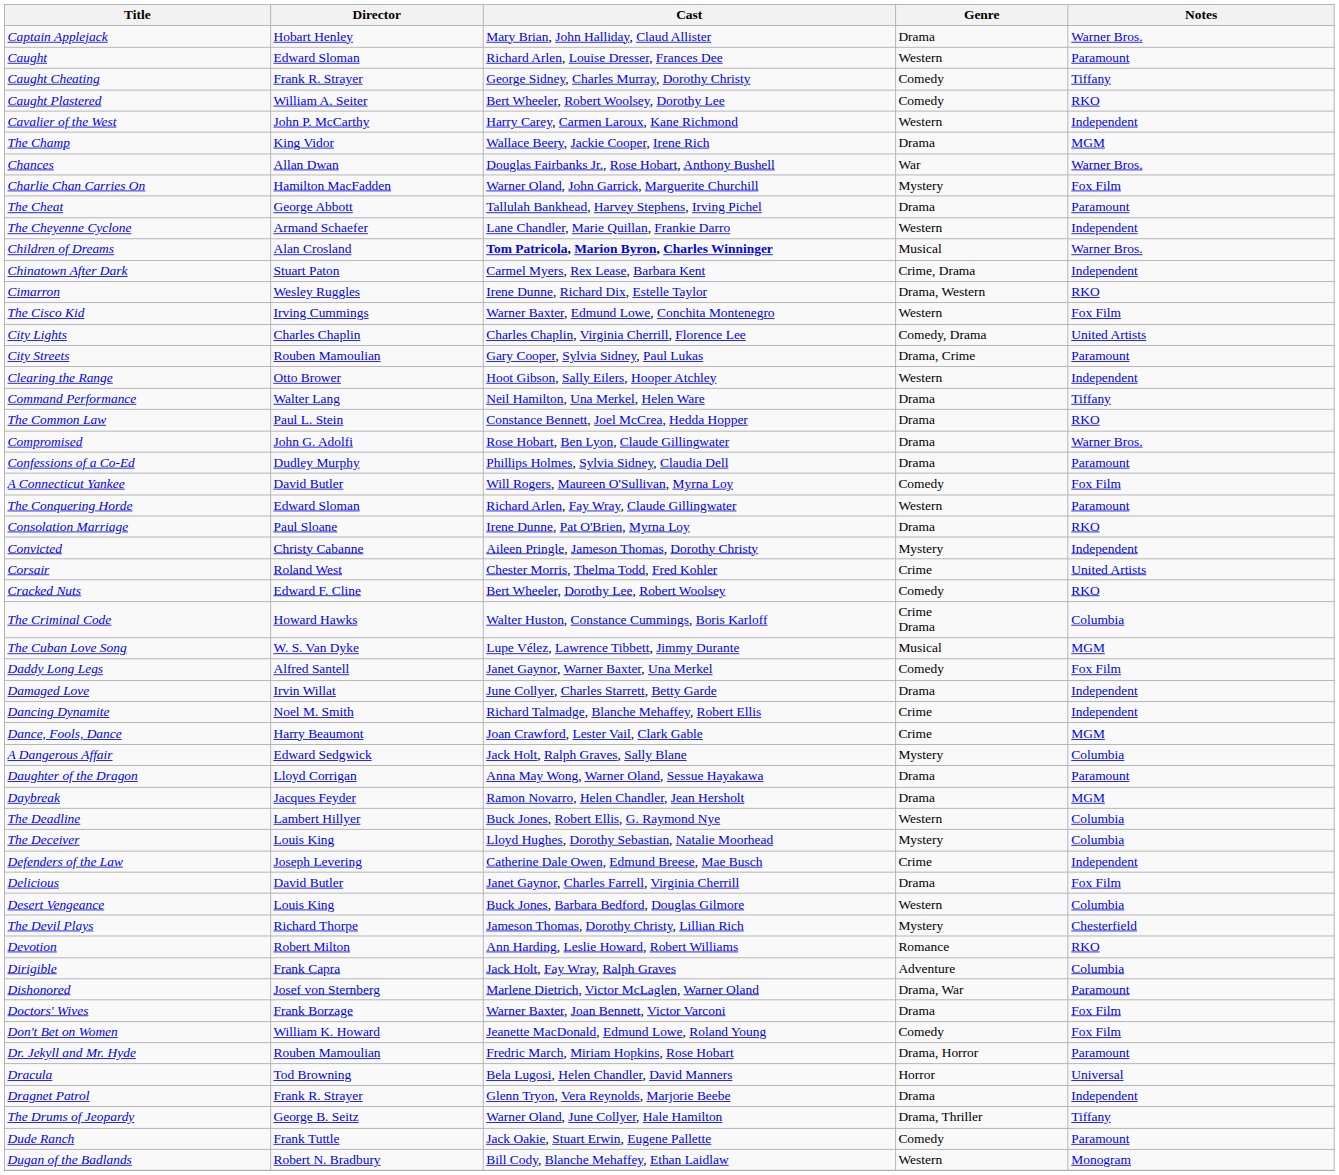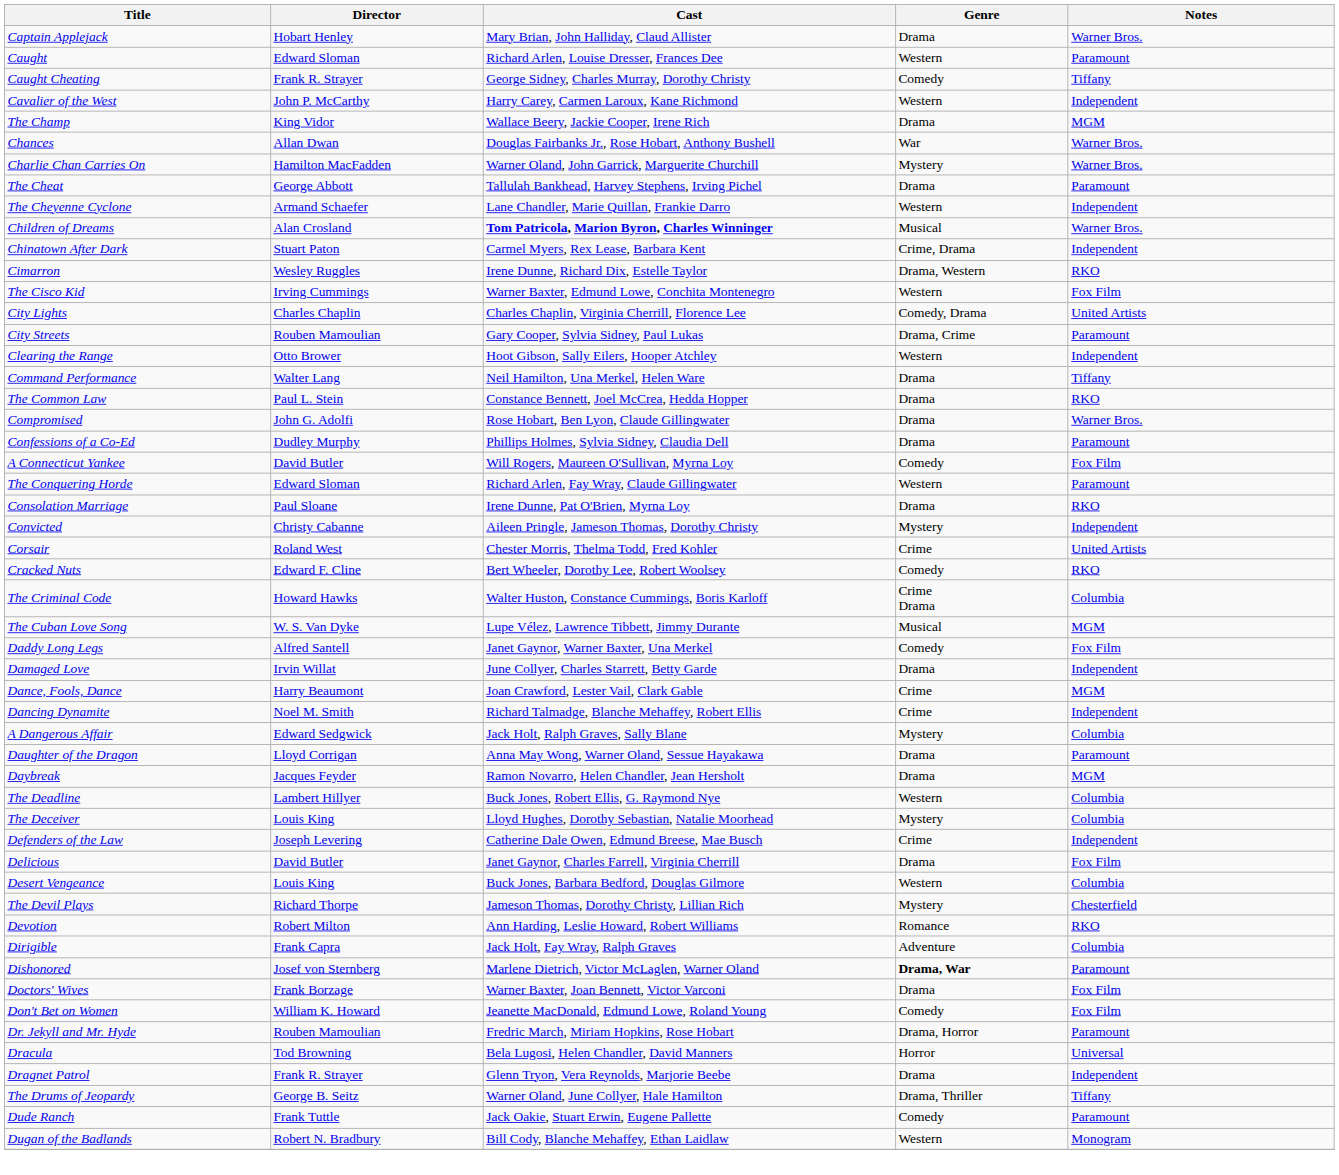- row: Caught Plastered | William A. Seiter | Bert Wheeler, Robert Woolsey, Dorothy Lee | Comedy | RKO
Charlie Chan Carries On | Notes: Fox Film -> Warner Bros.
rows swapped: Dance, Fools, Dance <-> Dancing Dynamite
Dishonored | Genre: normal -> bold
